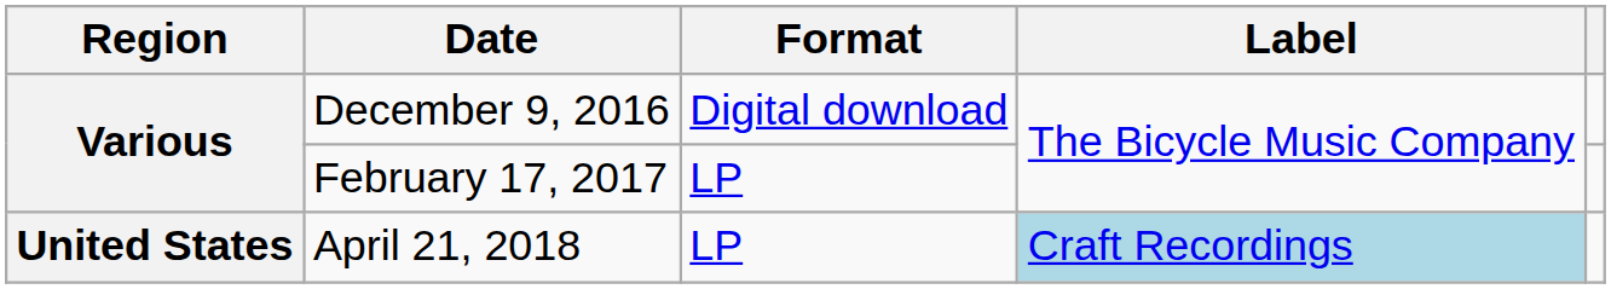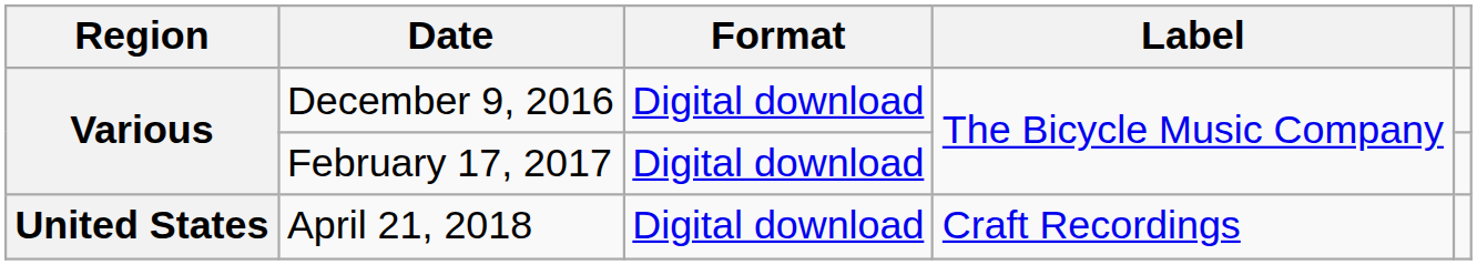February 17, 2017 | Format: LP -> Digital download
April 21, 2018 | Format: LP -> Digital download
April 21, 2018 | Label: lightblue background -> no background
